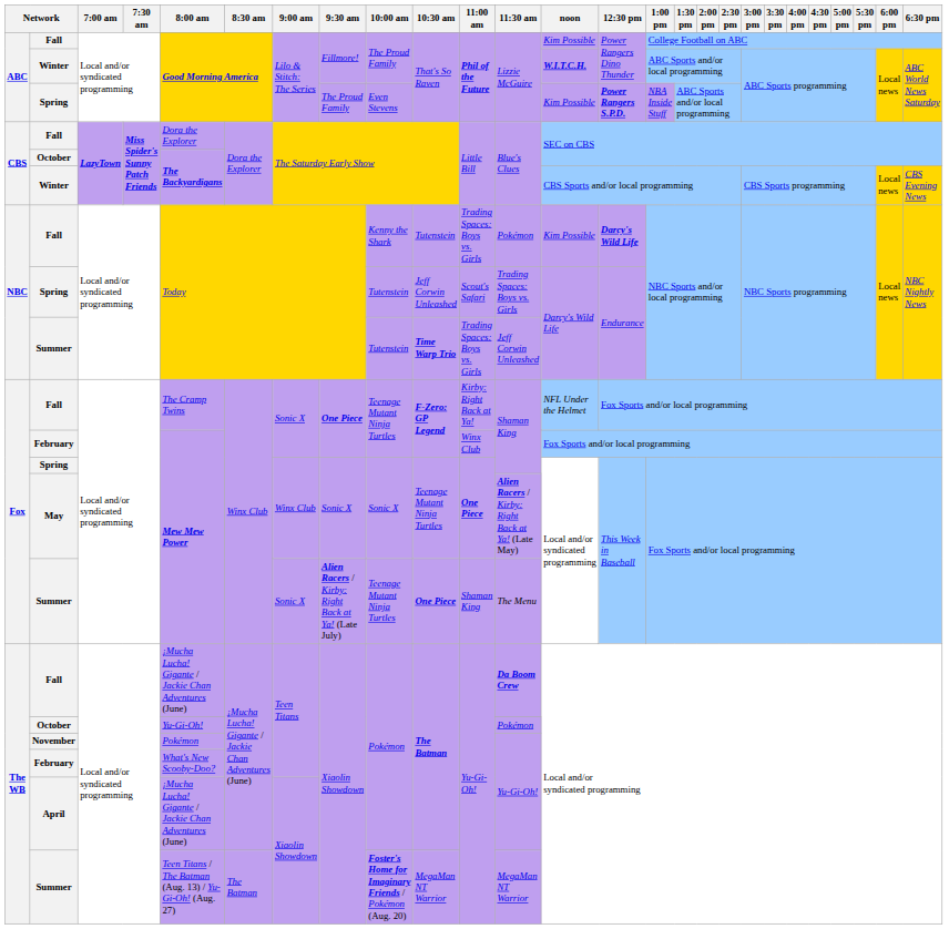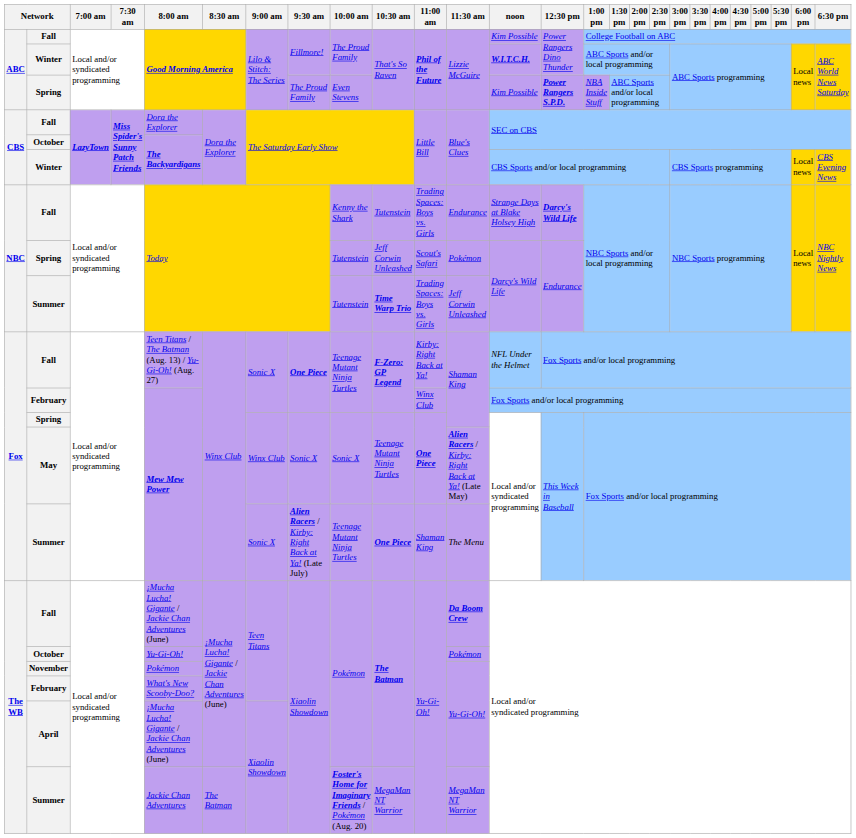NBC / Fall | 11:30 am: Pokémon -> Endurance
NBC / Fall | noon: Kim Possible -> Strange Days at Blake Holsey High
NBC / Spring | 11:30 am: Trading Spaces: Boys vs. Girls -> Pokémon
Fox / Fall | 8:00 am: The Cramp Twins -> Teen Titans / The Batman (Aug. 13) / Yu-Gi-Oh! (Aug. 27)
The WB / Summer | 8:00 am: Teen Titans / The Batman (Aug. 13) / Yu-Gi-Oh! (Aug. 27) -> Jackie Chan Adventures
